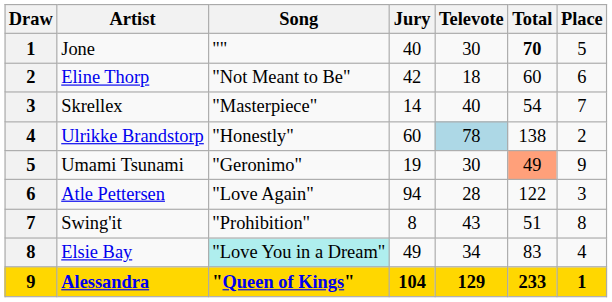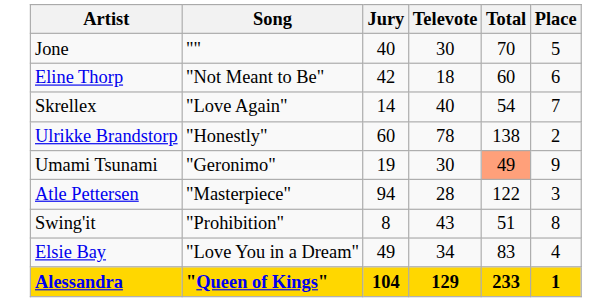- column: Draw | 1 | 2 | 3 | 4 | 5 | 6 | 7 | 8 | 9
Jone | Total: bold -> normal
Skrellex | Song: "Masterpiece" -> "Love Again"
Ulrikke Brandstorp | Televote: lightblue background -> no background
Atle Pettersen | Song: "Love Again" -> "Masterpiece"
Elsie Bay | Song: paleturquoise background -> no background
